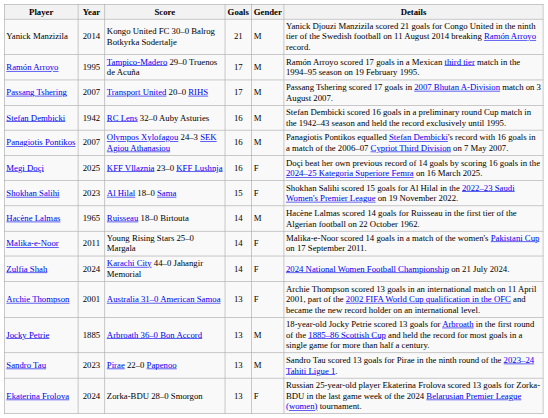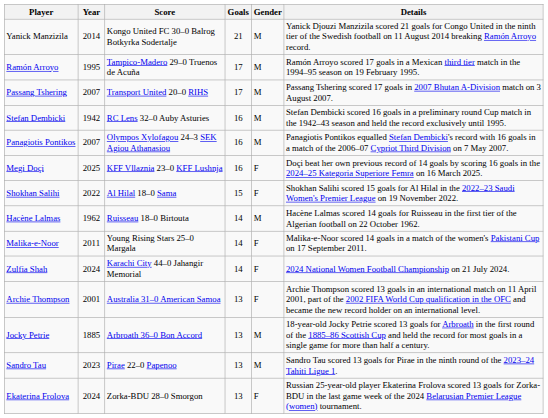Shokhan Salihi | Year: 2023 -> 2022
Hacène Lalmas | Year: 1965 -> 1962
